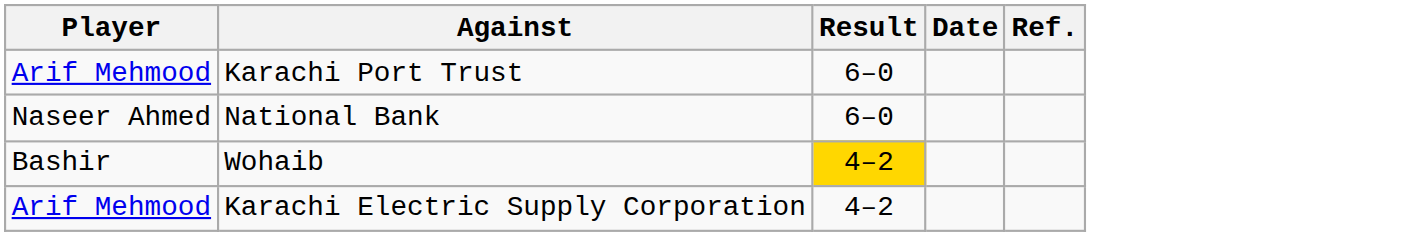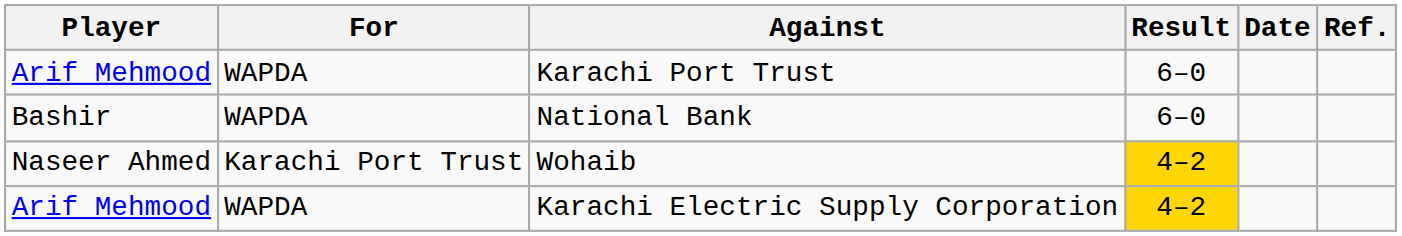+ column: For | WAPDA | WAPDA | Karachi Port Trust | WAPDA
National Bank | Player: Naseer Ahmed -> Bashir
Wohaib | Player: Bashir -> Naseer Ahmed
Karachi Electric Supply Corporation | Result: no background -> gold background
